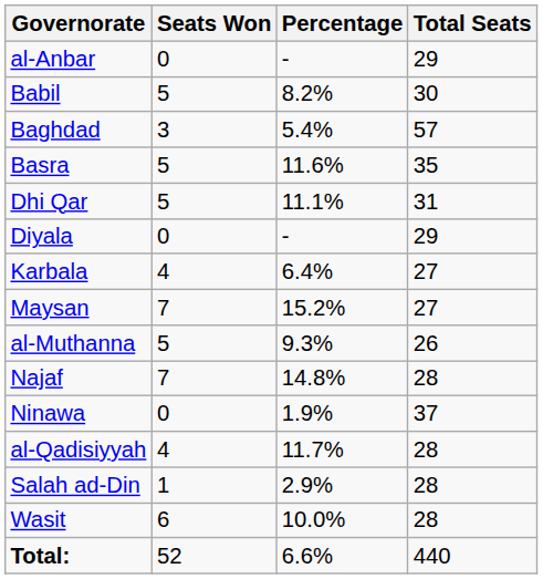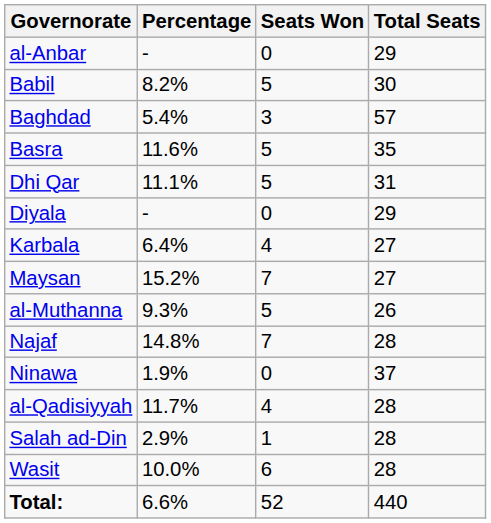columns swapped: Percentage <-> Seats Won
